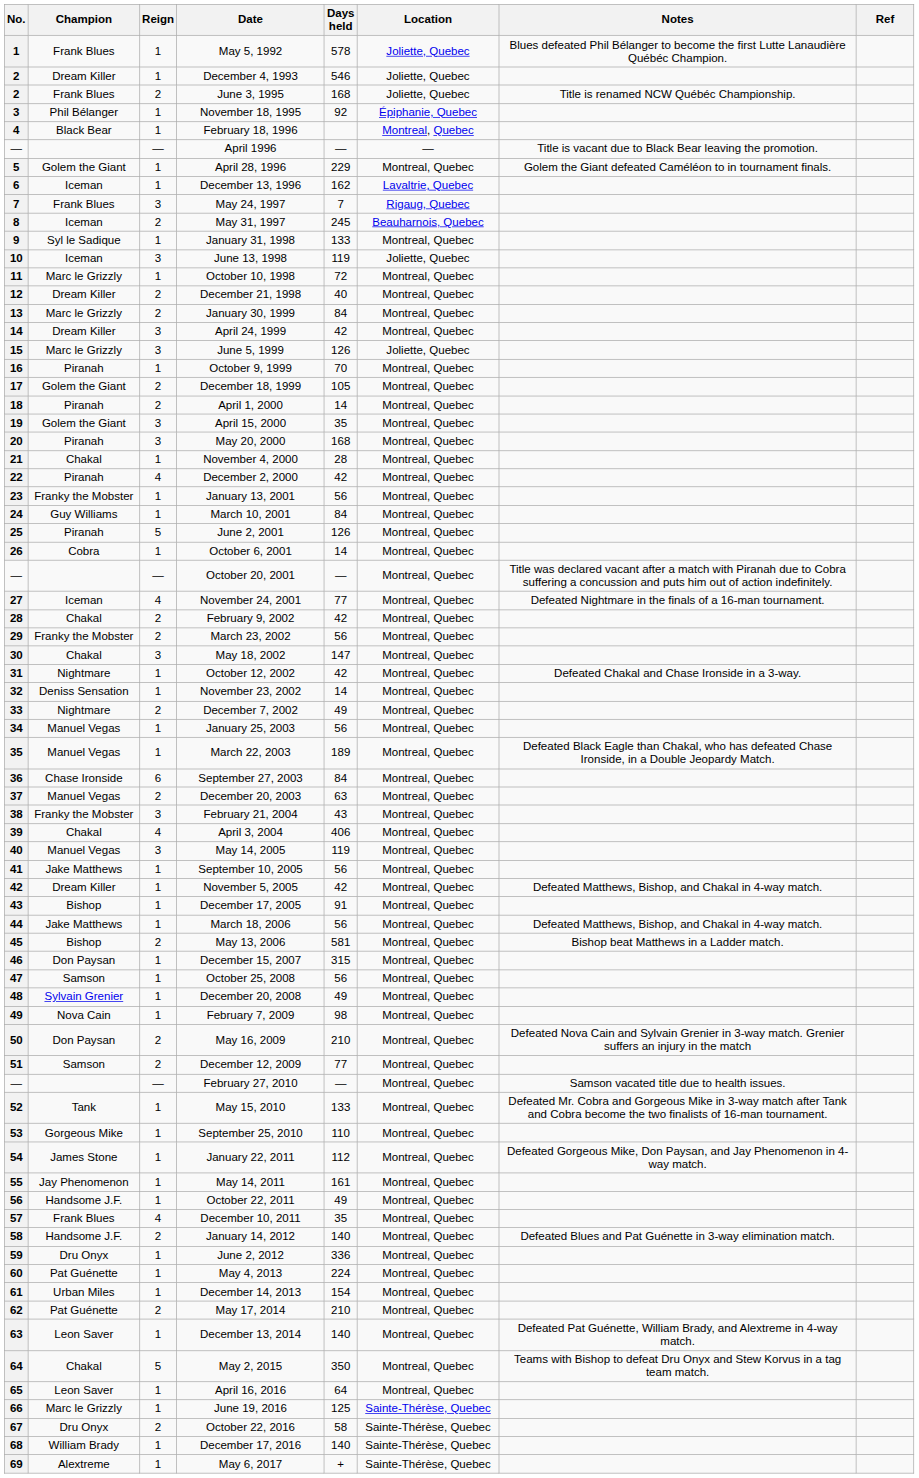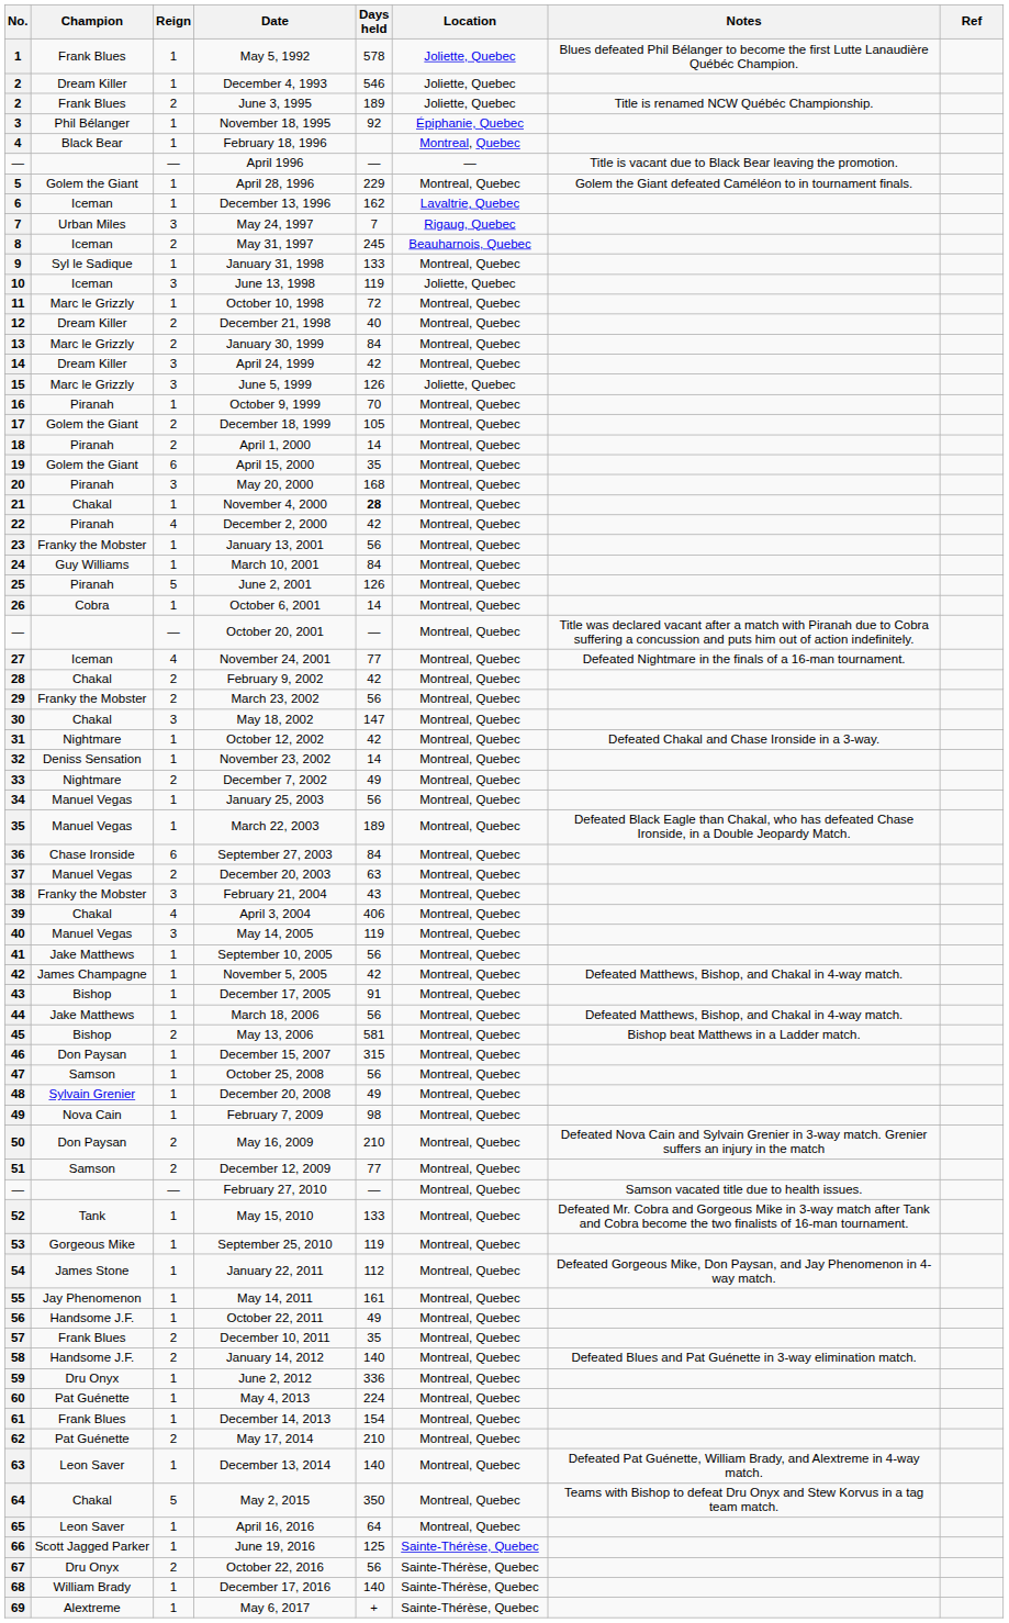June 3, 1995 | Days held: 168 -> 189
May 24, 1997 | Champion: Frank Blues -> Urban Miles
April 15, 2000 | Reign: 3 -> 6
November 4, 2000 | Days held: normal -> bold
November 5, 2005 | Champion: Dream Killer -> James Champagne
September 25, 2010 | Days held: 110 -> 119
December 10, 2011 | Reign: 4 -> 2
December 14, 2013 | Champion: Urban Miles -> Frank Blues
June 19, 2016 | Champion: Marc le Grizzly -> Scott Jagged Parker
October 22, 2016 | Days held: 58 -> 56
